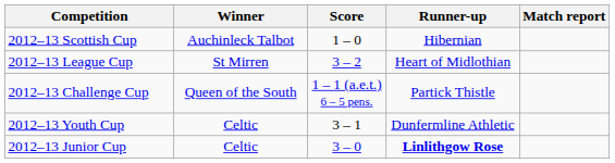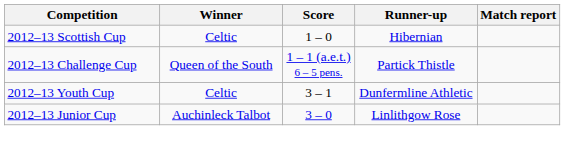2012–13 Scottish Cup | Winner: Auchinleck Talbot -> Celtic
- row: 2012–13 League Cup | St Mirren | 3 – 2 | Heart of Midlothian
2012–13 Junior Cup | Winner: Celtic -> Auchinleck Talbot
2012–13 Junior Cup | Runner-up: bold -> normal
